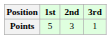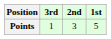columns swapped: 1st <-> 3rd
